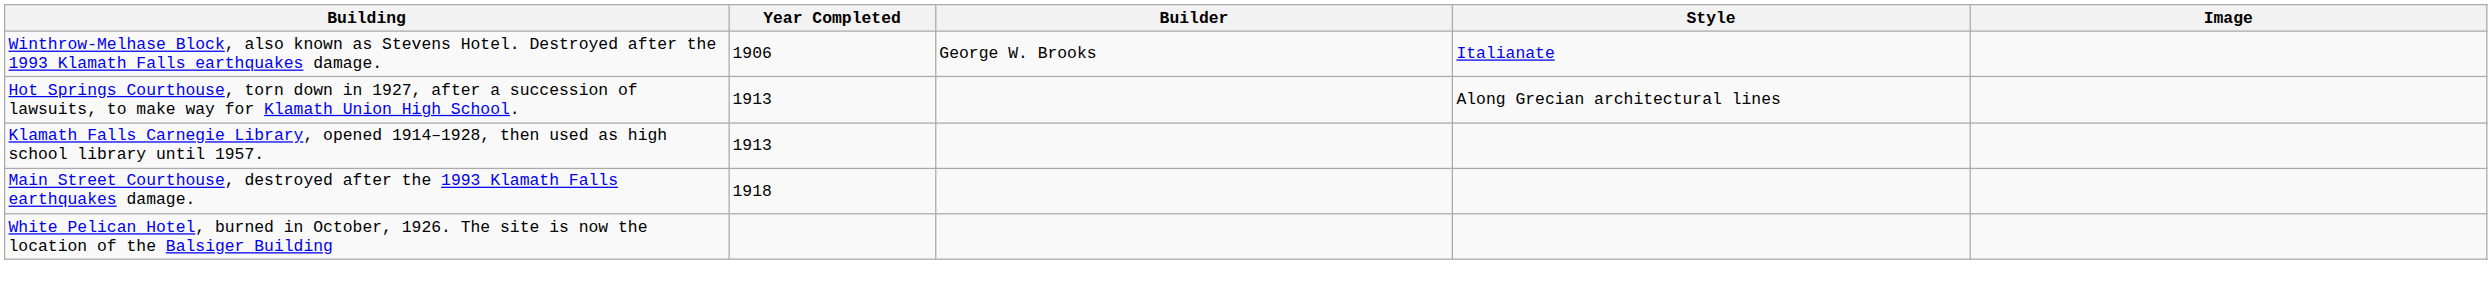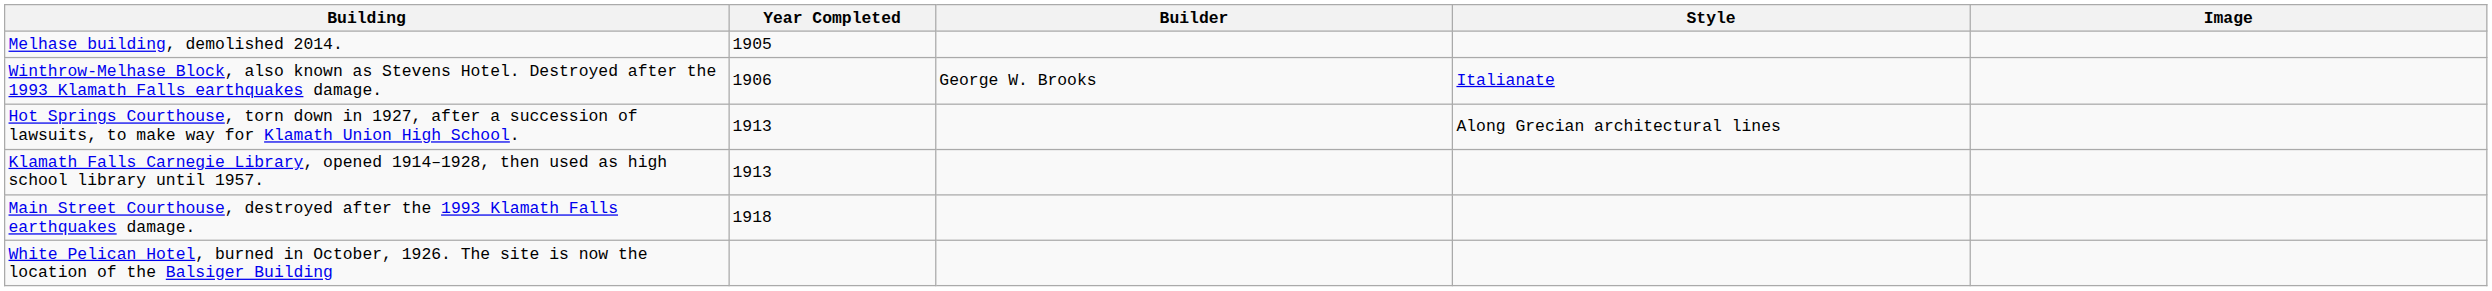+ row: Melhase building, demolished 2014. | 1905
